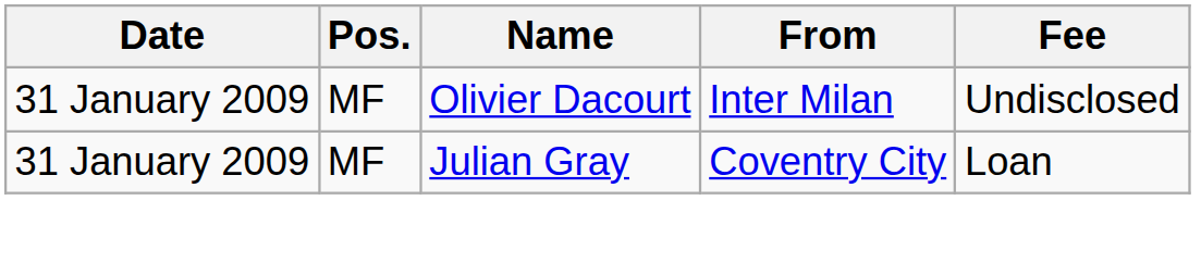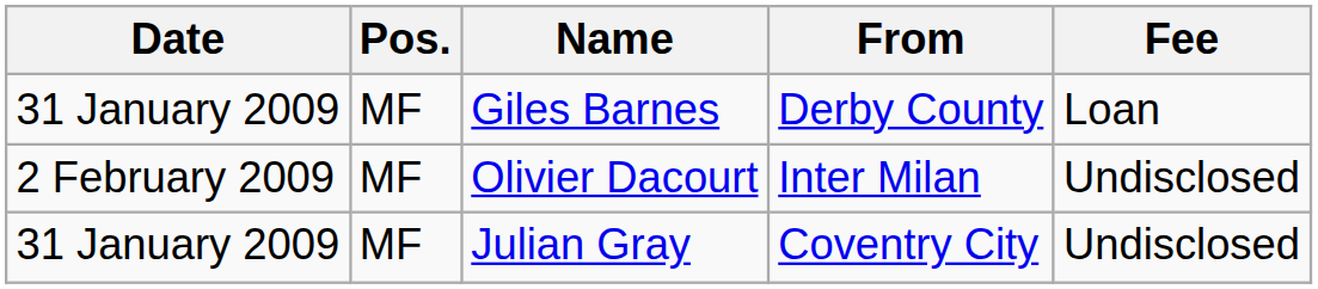+ row: 31 January 2009 | MF | Giles Barnes | Derby County | Loan
Olivier Dacourt | Date: 31 January 2009 -> 2 February 2009
Julian Gray | Fee: Loan -> Undisclosed
